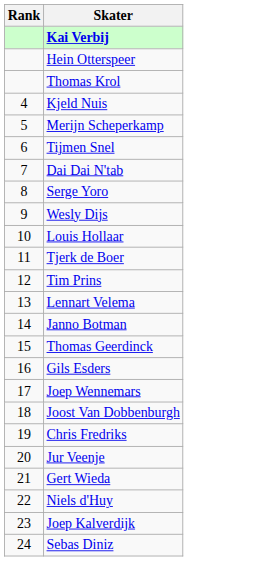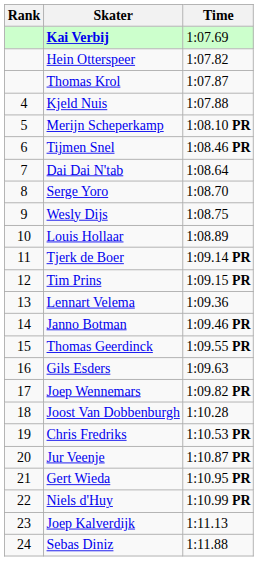+ column: Time | 1:07.69 | 1:07.82 | 1:07.87 | 1:07.88 | 1:08.10 PR | 1:08.46 PR | 1:08.64 | 1:08.70 | 1:08.75 | 1:08.89 | 1:09.14 PR | 1:09.15 PR | 1:09.36 | 1:09.46 PR | 1:09.55 PR | 1:09.63 | 1:09.82 PR | 1:10.28 | 1:10.53 PR | 1:10.87 PR | 1:10.95 PR | 1:10.99 PR | 1:11.13 | 1:11.88
